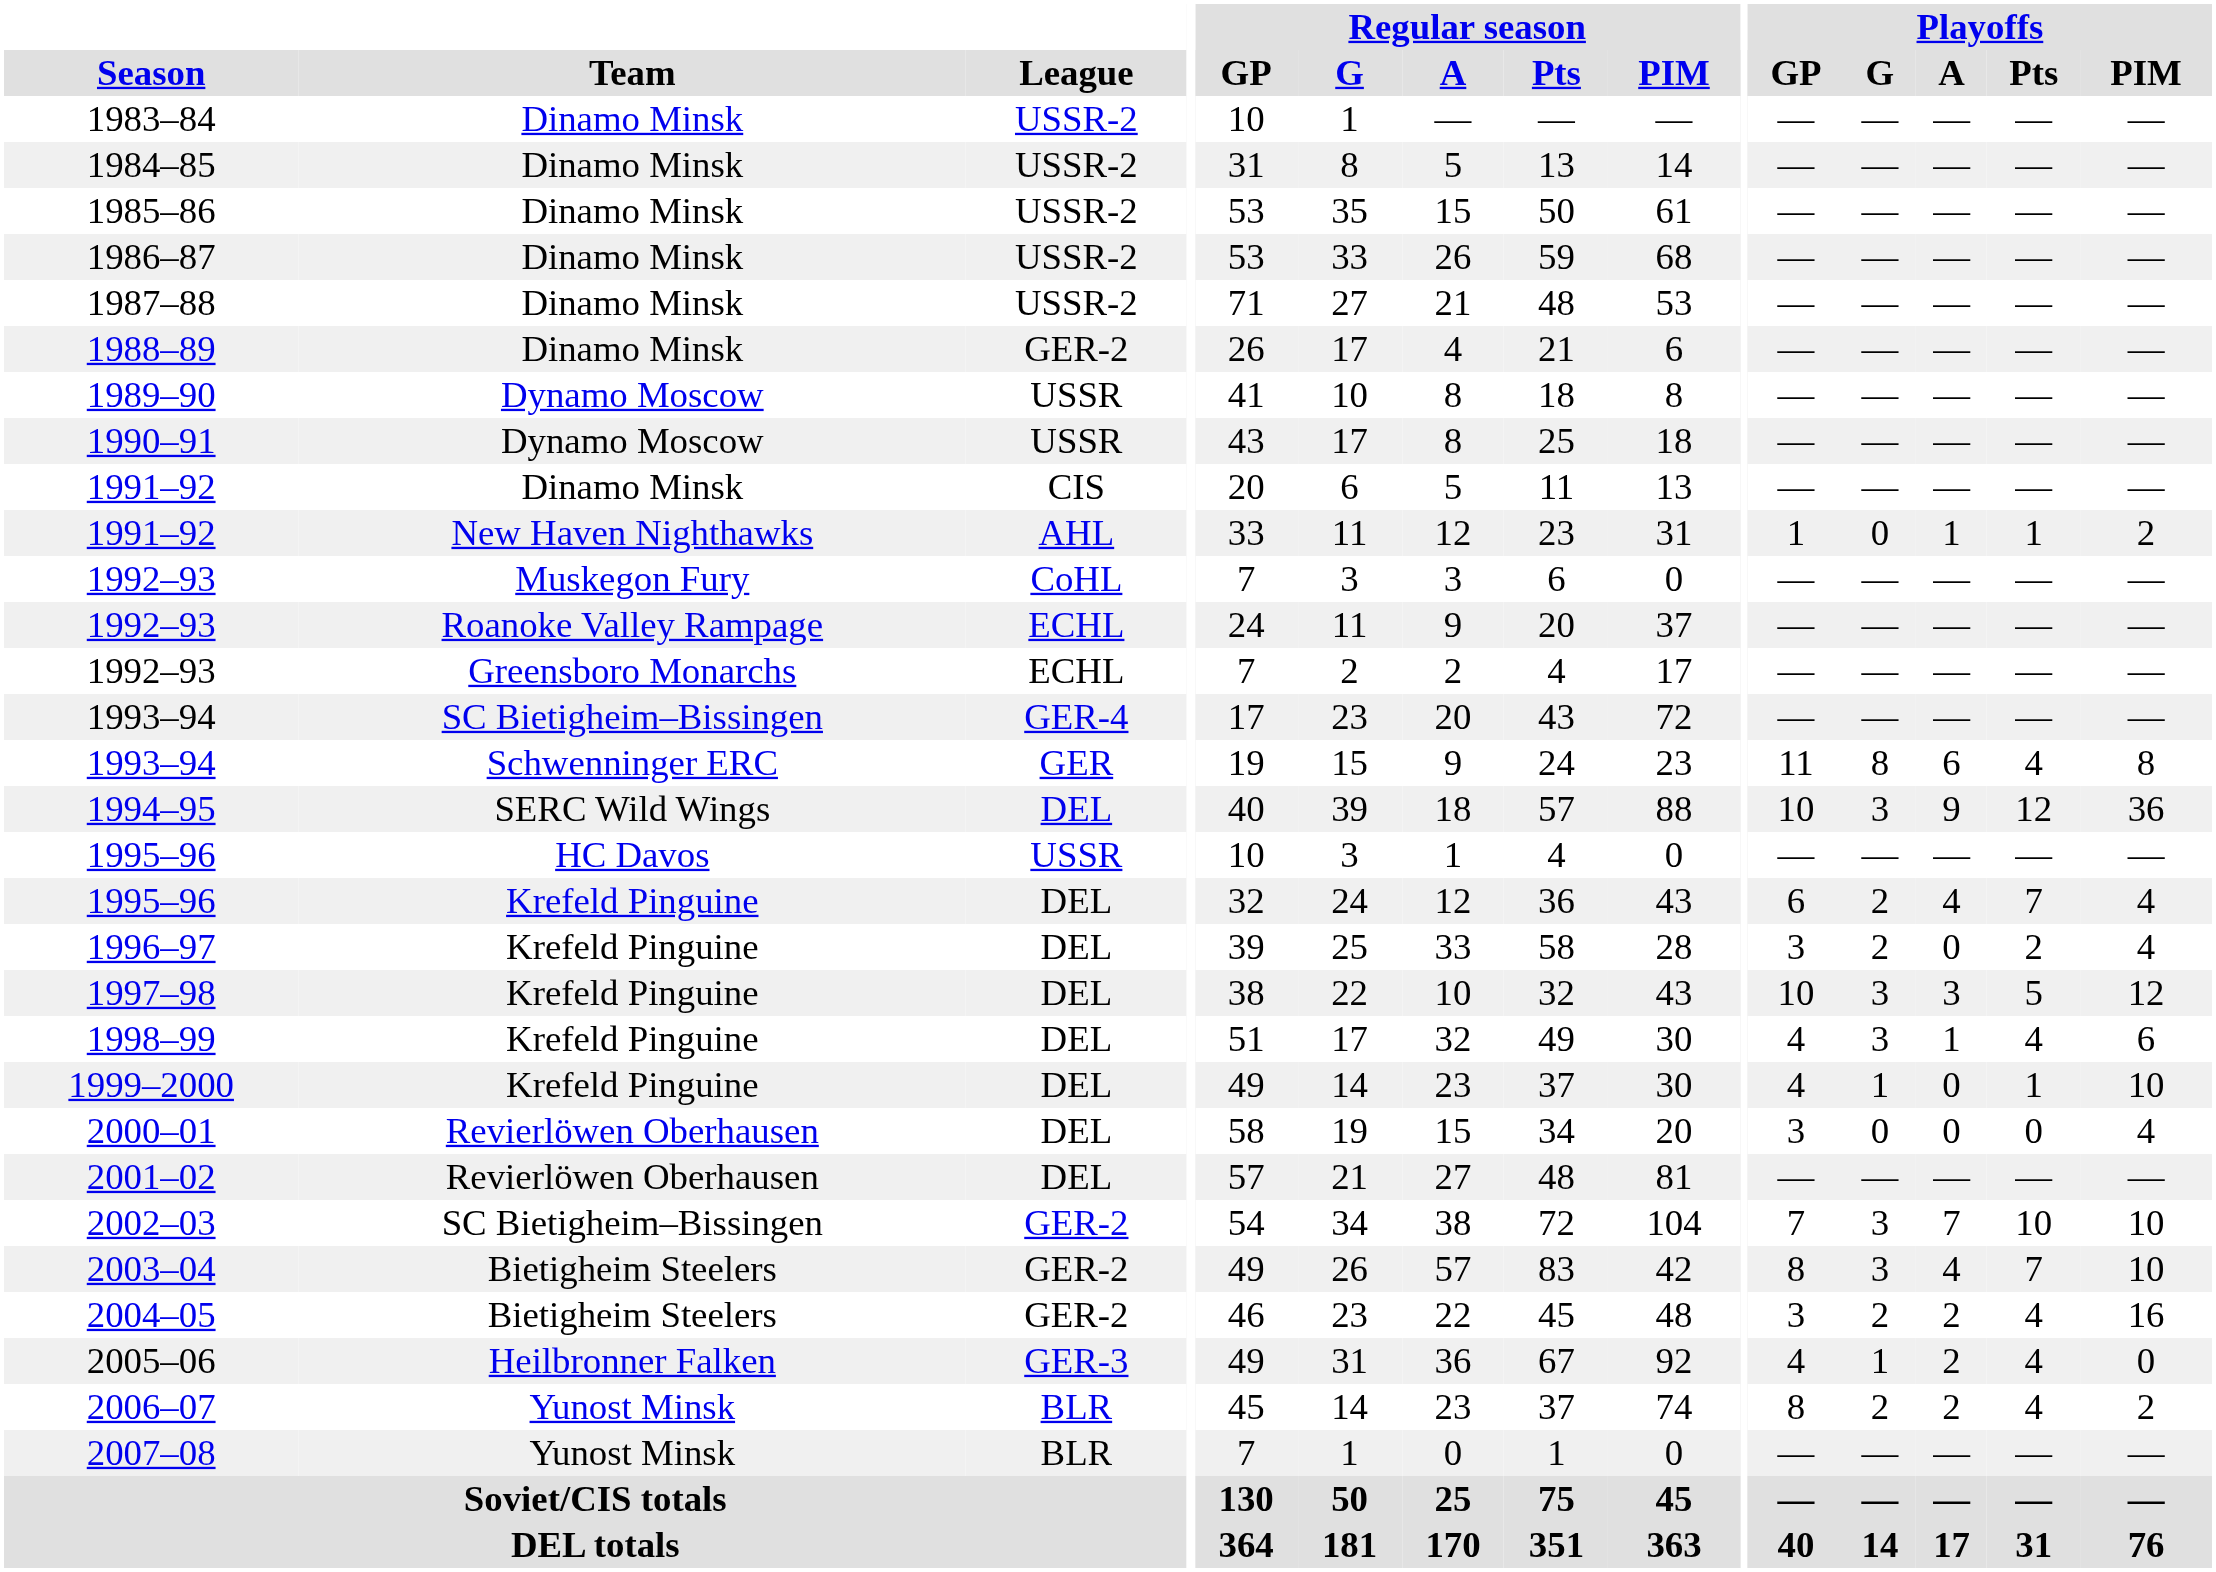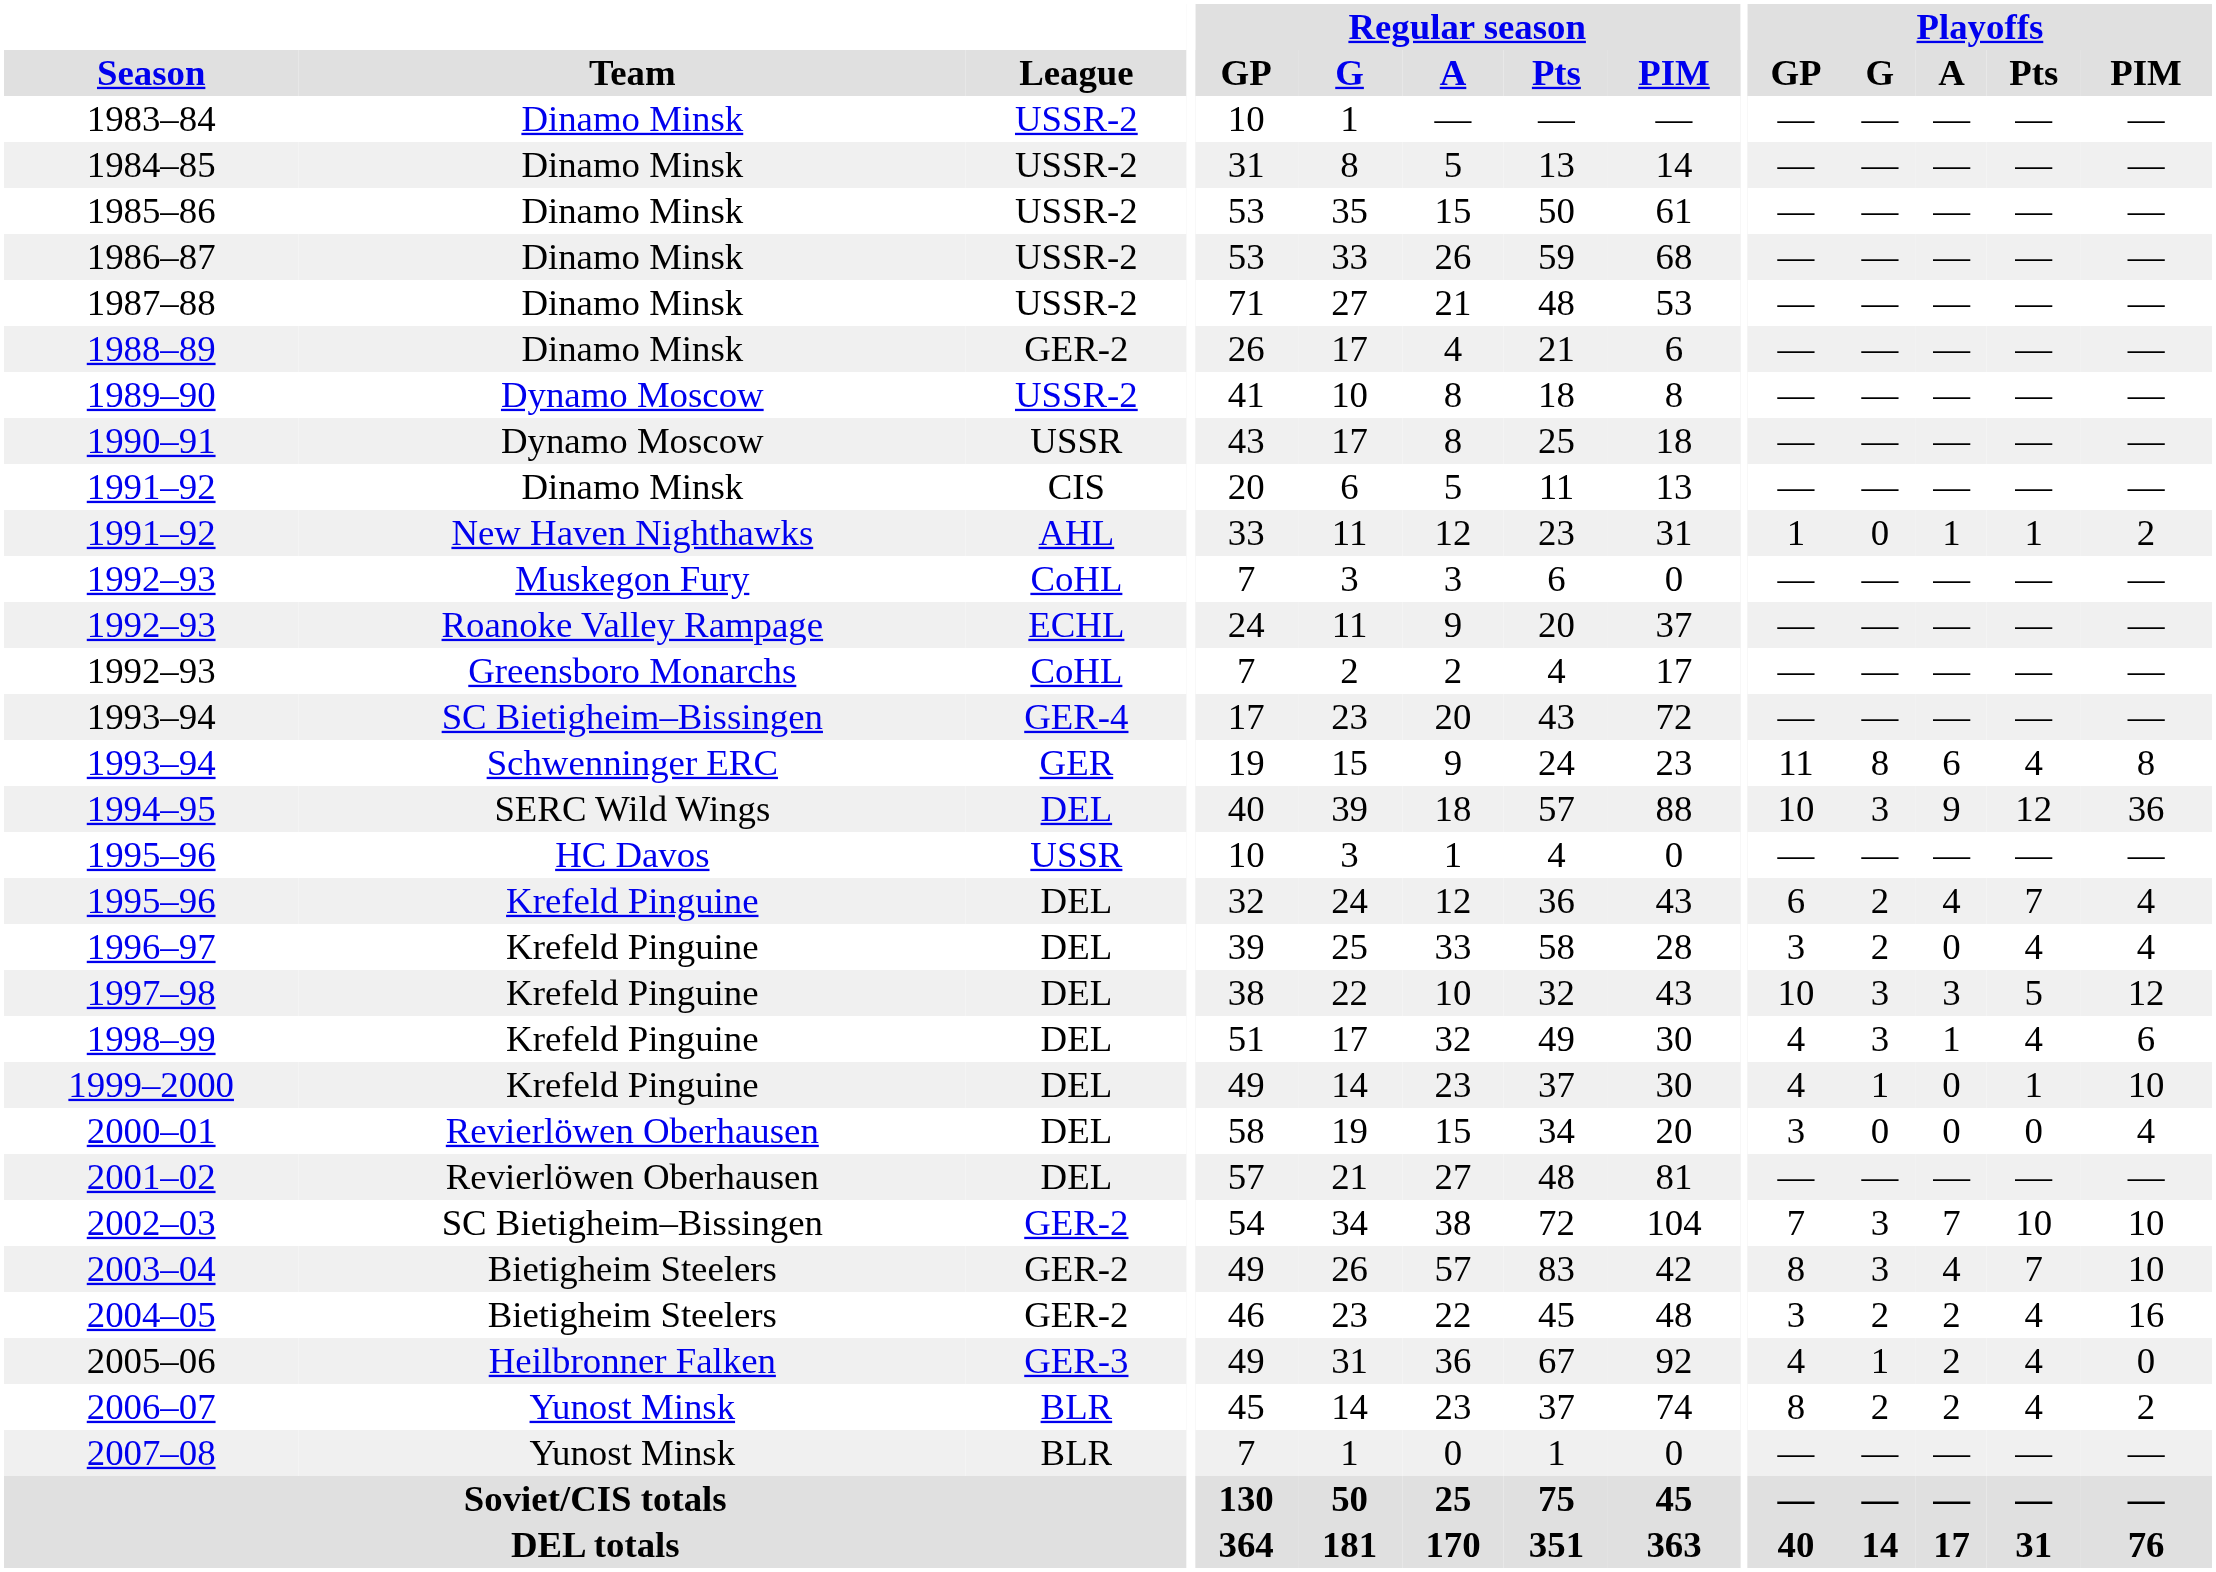1989–90 | League: USSR -> USSR-2
1992–93 / Greensboro Monarchs | League: ECHL -> CoHL
1996–97 | Playoffs / Pts: 2 -> 4
